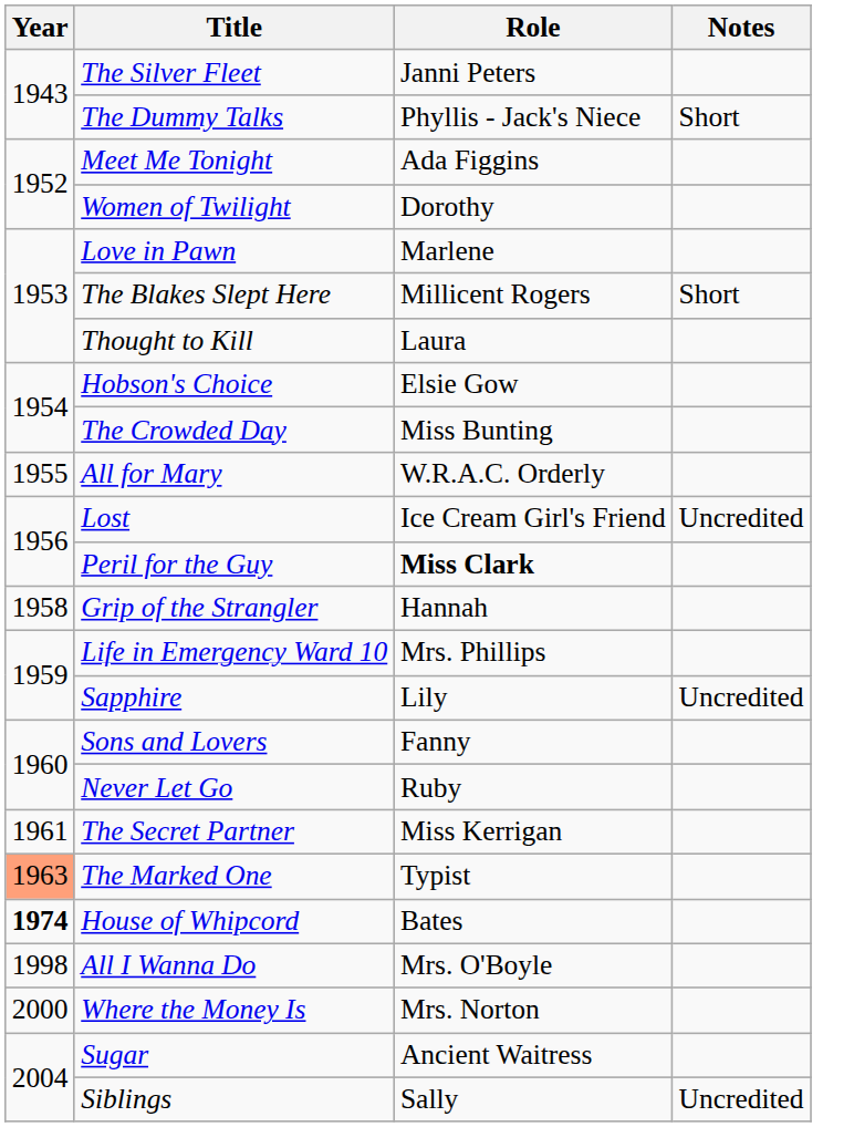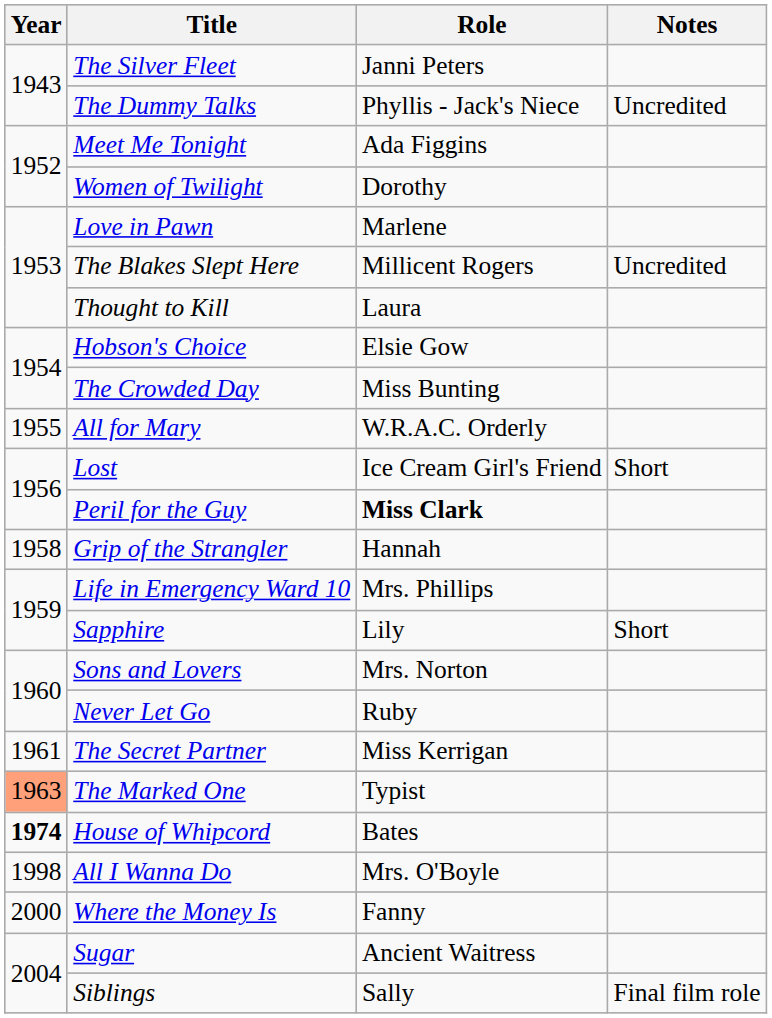The Dummy Talks | Notes: Short -> Uncredited
The Blakes Slept Here | Notes: Short -> Uncredited
Lost | Notes: Uncredited -> Short
Sapphire | Notes: Uncredited -> Short
Sons and Lovers | Role: Fanny -> Mrs. Norton
Where the Money Is | Role: Mrs. Norton -> Fanny
Siblings | Notes: Uncredited -> Final film role
